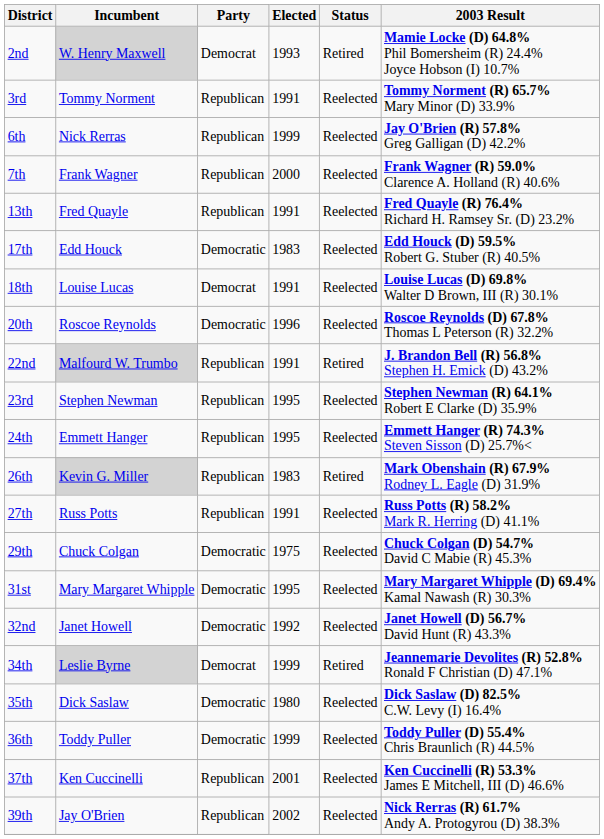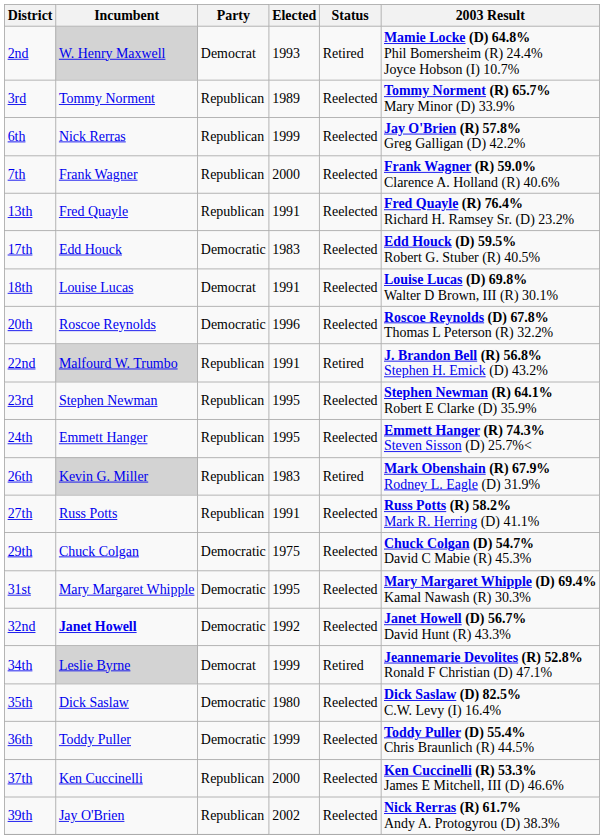3rd | Elected: 1991 -> 1989
32nd | Incumbent: normal -> bold
37th | Elected: 2001 -> 2000
